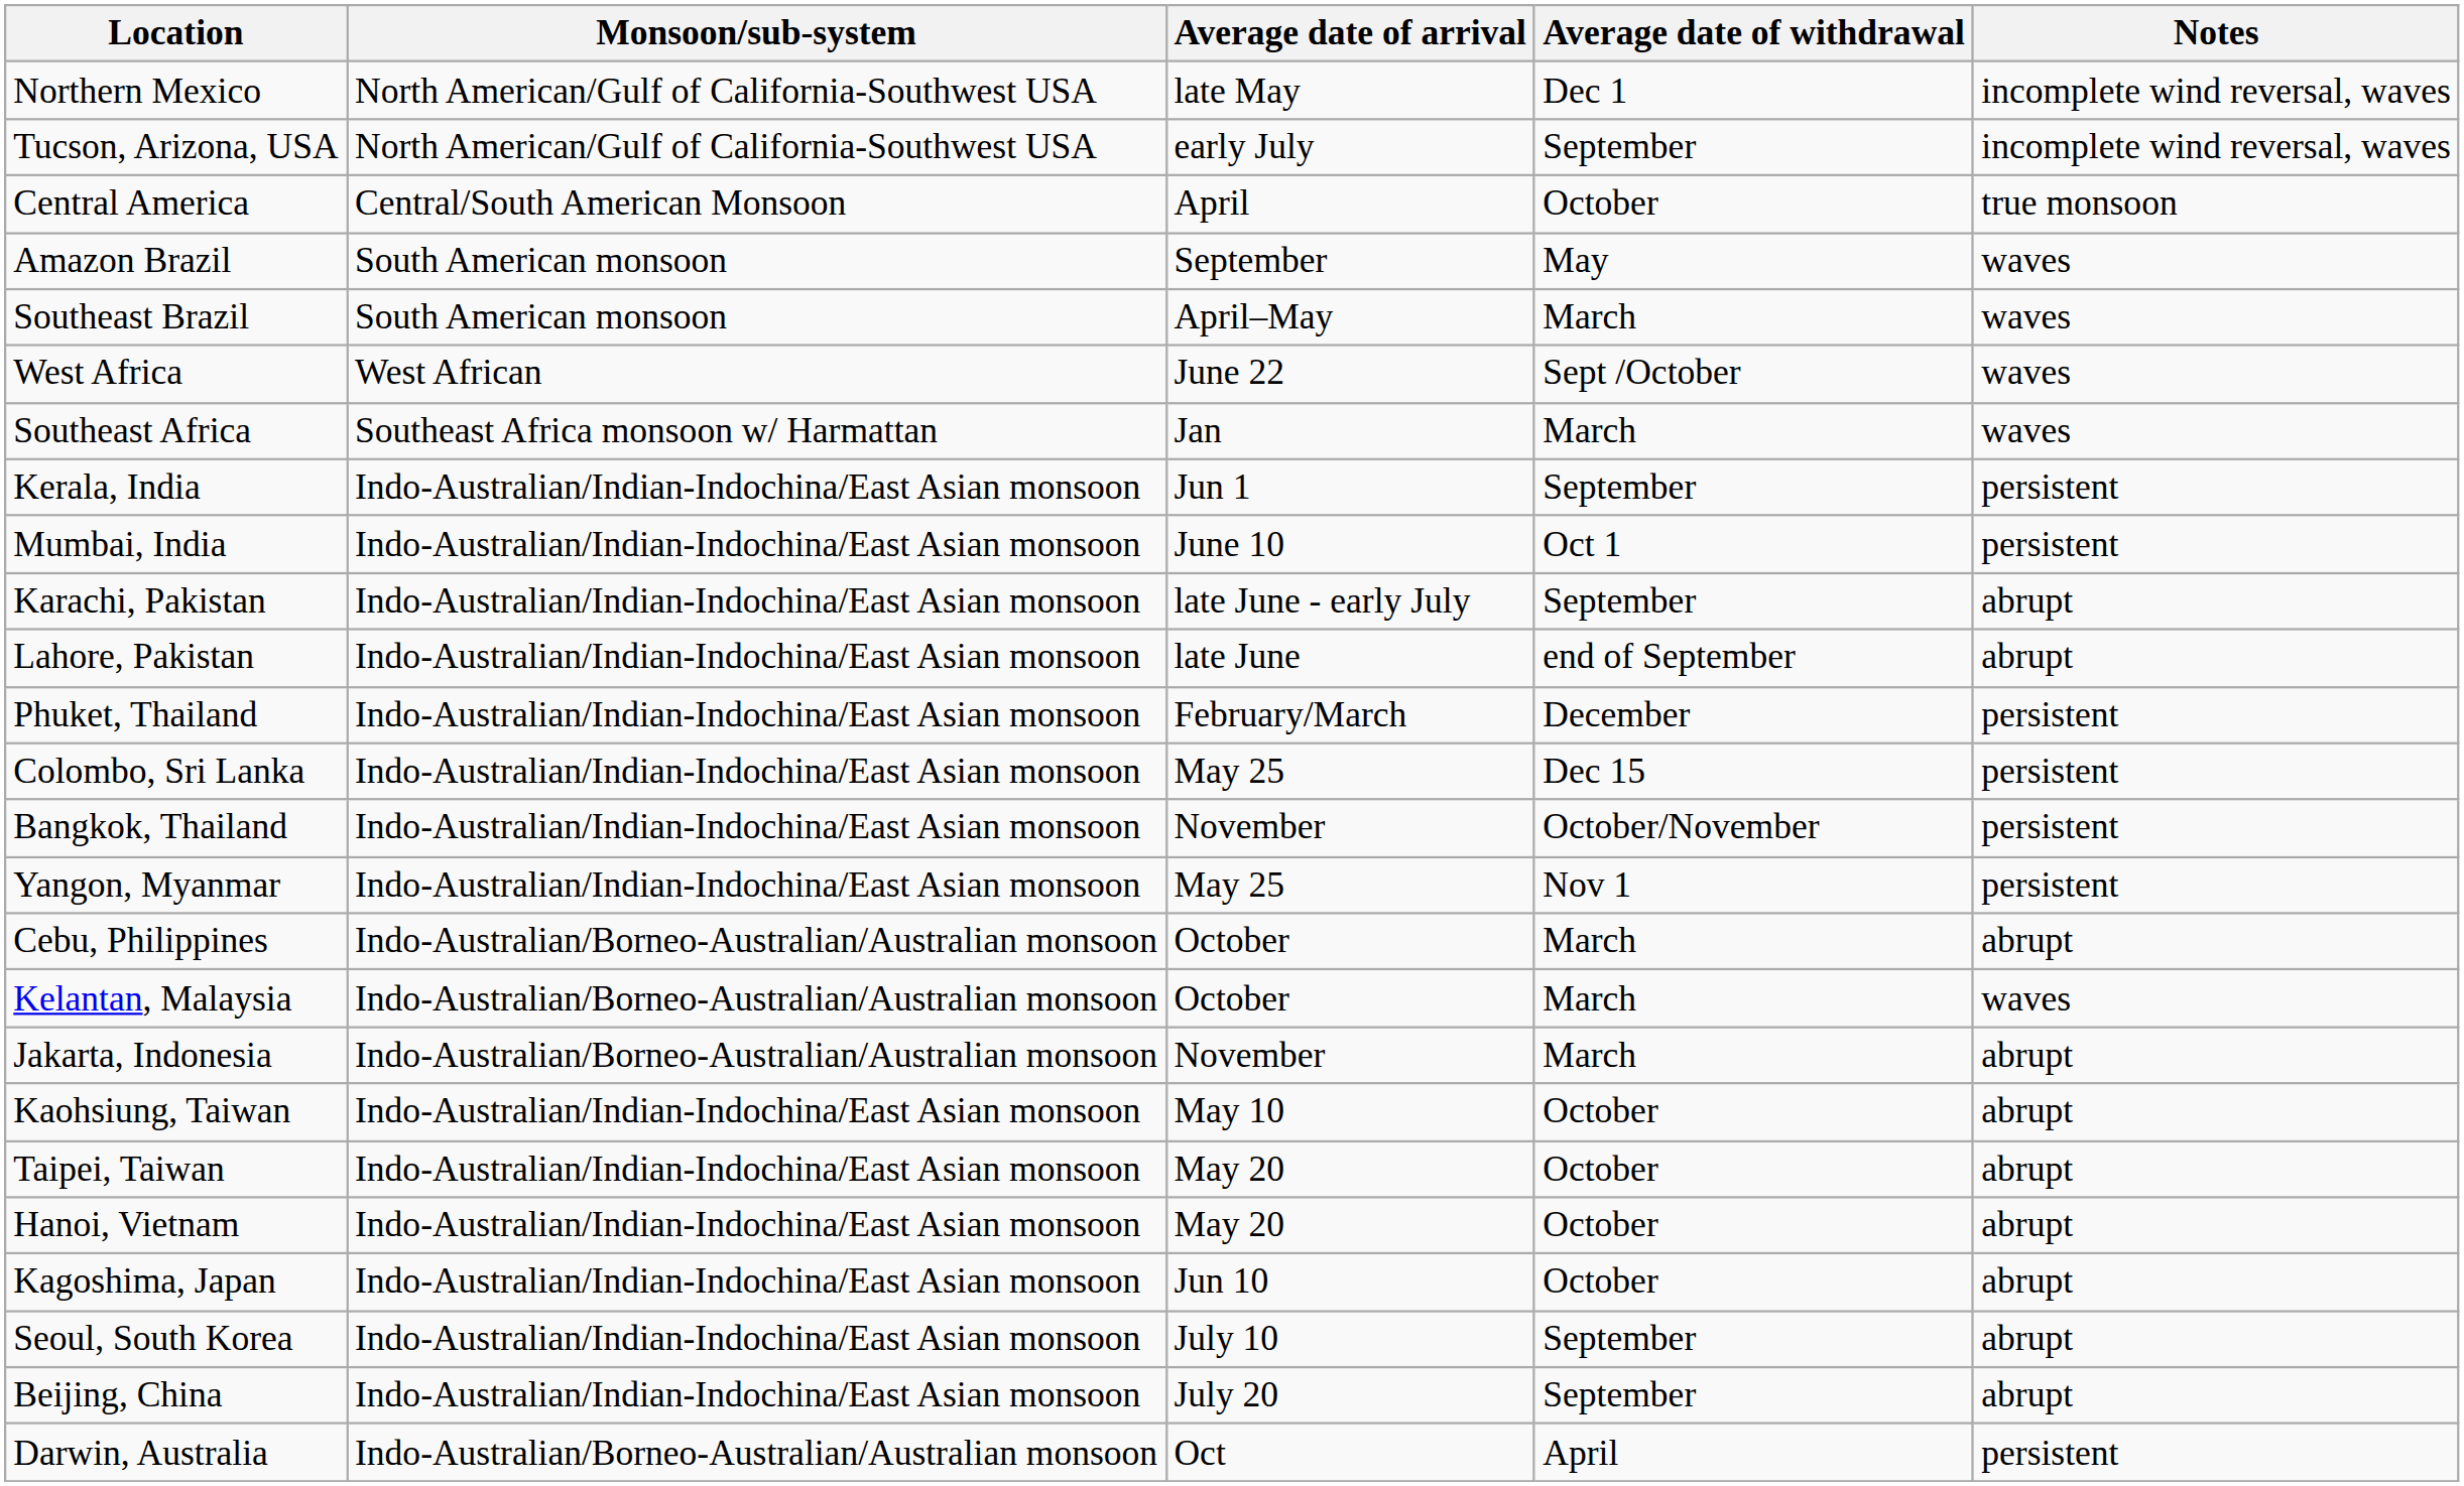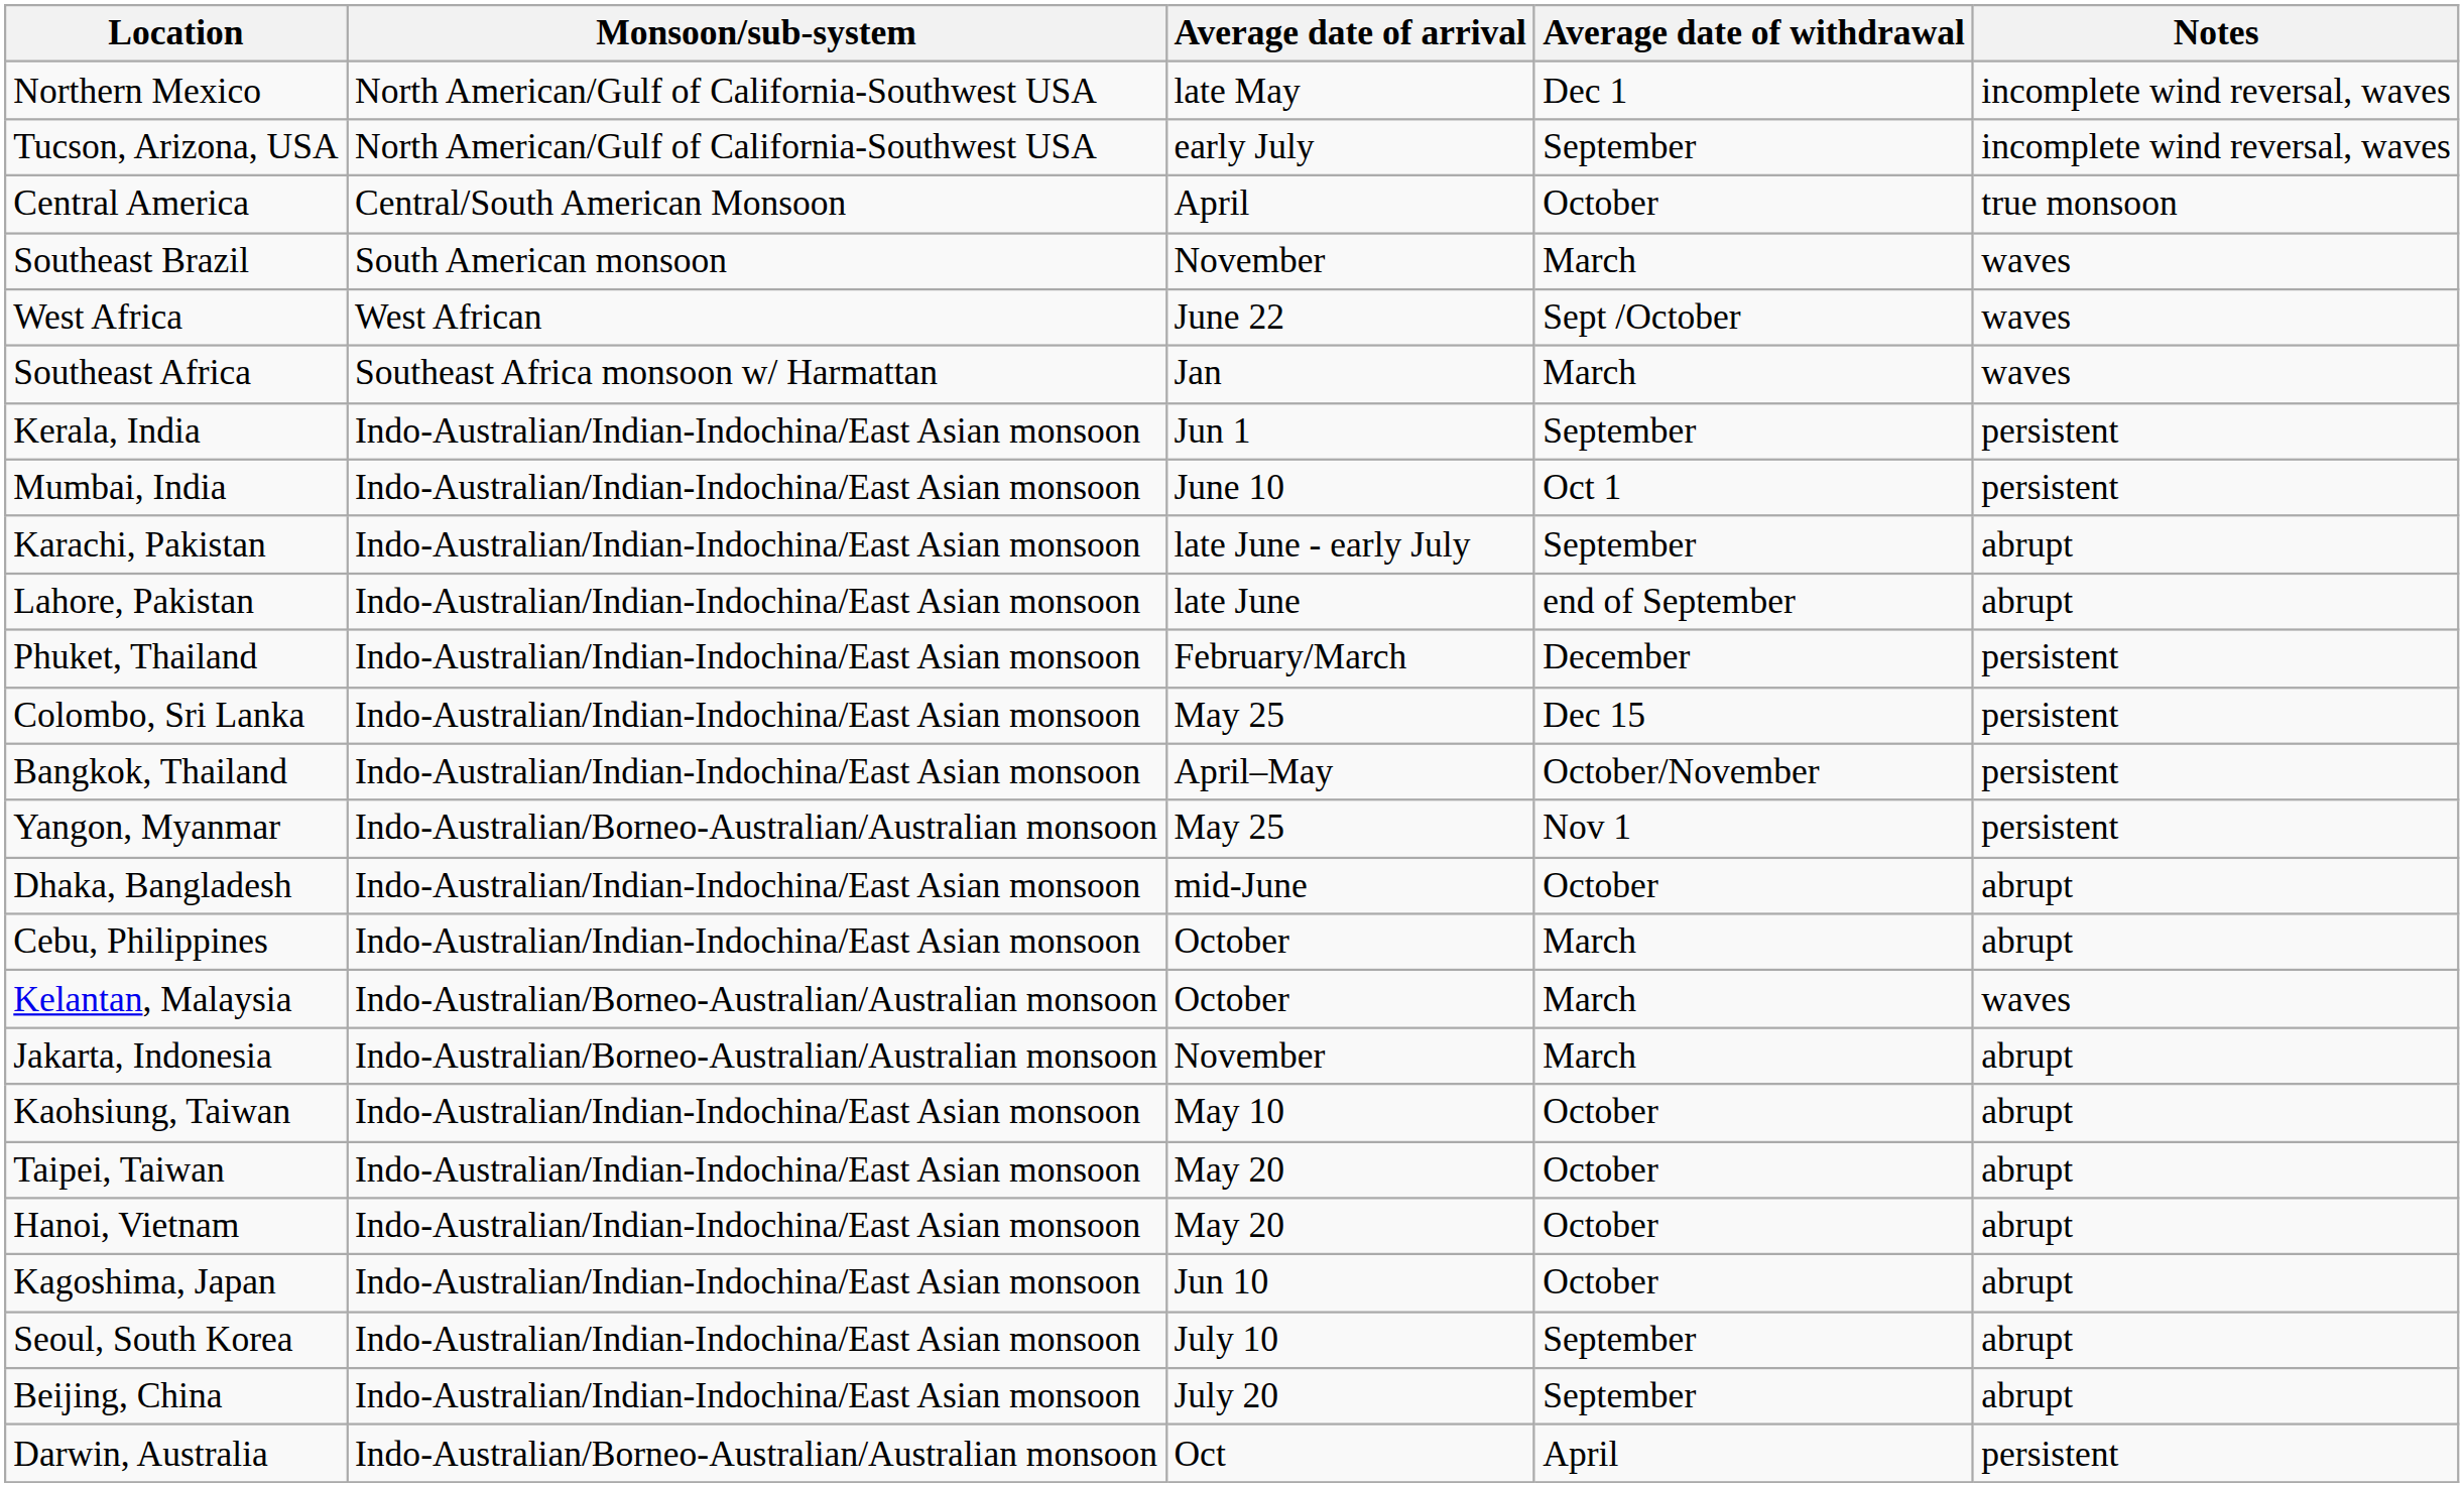- row: Amazon Brazil | South American monsoon | September | May | waves
Southeast Brazil | Average date of arrival: April–May -> November
Bangkok, Thailand | Average date of arrival: November -> April–May
Yangon, Myanmar | Monsoon/sub-system: Indo-Australian/Indian-Indochina/East Asian monsoon -> Indo-Australian/Borneo-Australian/Australian monsoon
+ row: Dhaka, Bangladesh | Indo-Australian/Indian-Indochina/East Asian monsoon | mid-June | October | abrupt
Cebu, Philippines | Monsoon/sub-system: Indo-Australian/Borneo-Australian/Australian monsoon -> Indo-Australian/Indian-Indochina/East Asian monsoon
